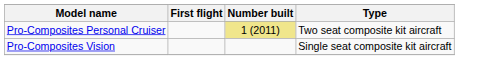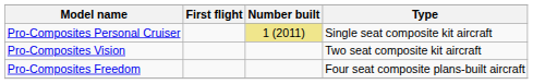Pro-Composites Personal Cruiser | Type: Two seat composite kit aircraft -> Single seat composite kit aircraft
Pro-Composites Vision | Type: Single seat composite kit aircraft -> Two seat composite kit aircraft
+ row: Pro-Composites Freedom | Four seat composite plans-built aircraft
